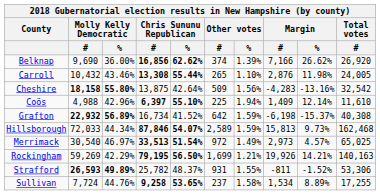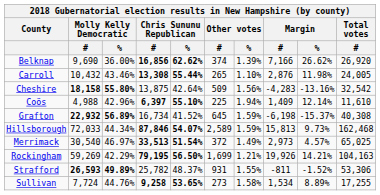Grafton | Other votes / #: 642 -> 645
Merrimack | Other votes / #: 972 -> 372
Rockingham | Total votes / #: 140,163 -> 104,163
Sullivan | Other votes / #: 237 -> 273
